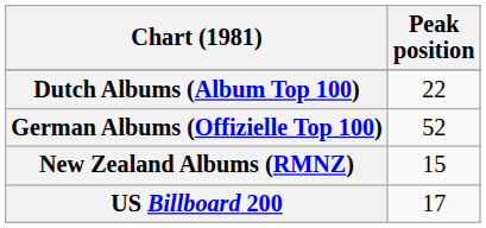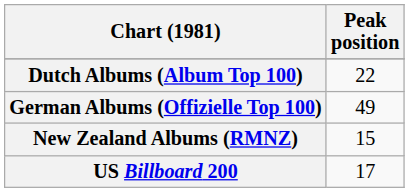German Albums (Offizielle Top 100) | Peak position: 52 -> 49
